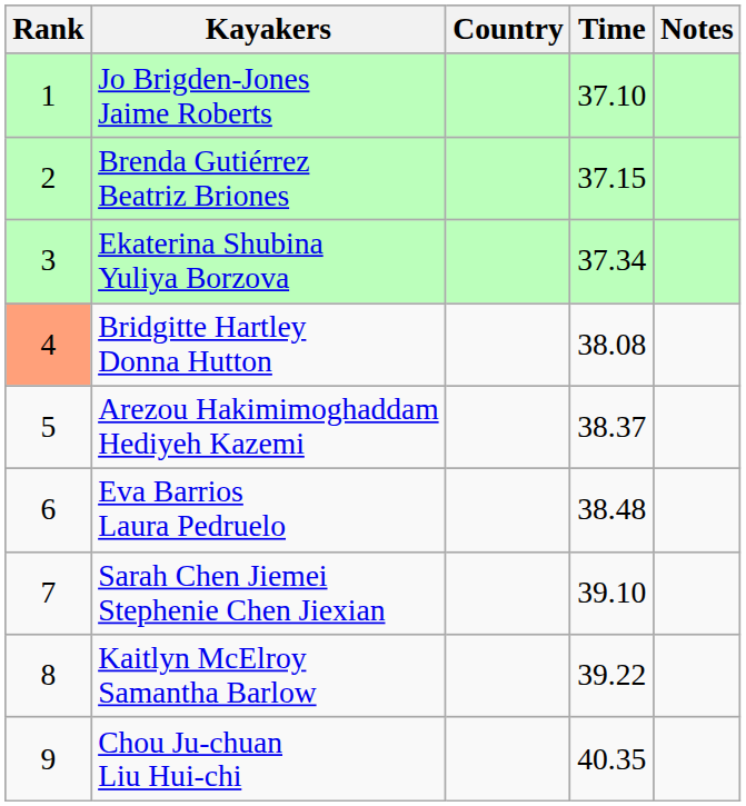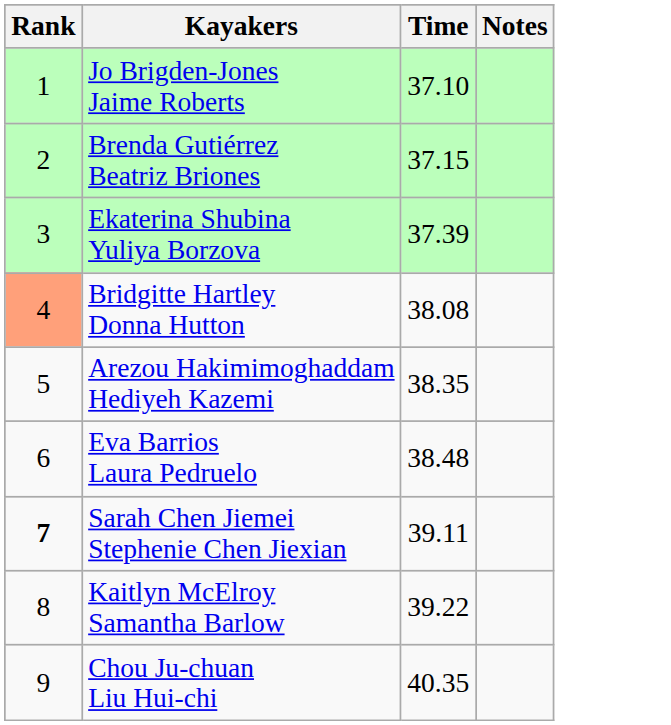- column: Country
Ekaterina Shubina Yuliya Borzova | Time: 37.34 -> 37.39
Arezou Hakimimoghaddam Hediyeh Kazemi | Time: 38.37 -> 38.35
Sarah Chen Jiemei Stephenie Chen Jiexian | Rank: normal -> bold
Sarah Chen Jiemei Stephenie Chen Jiexian | Time: 39.10 -> 39.11
